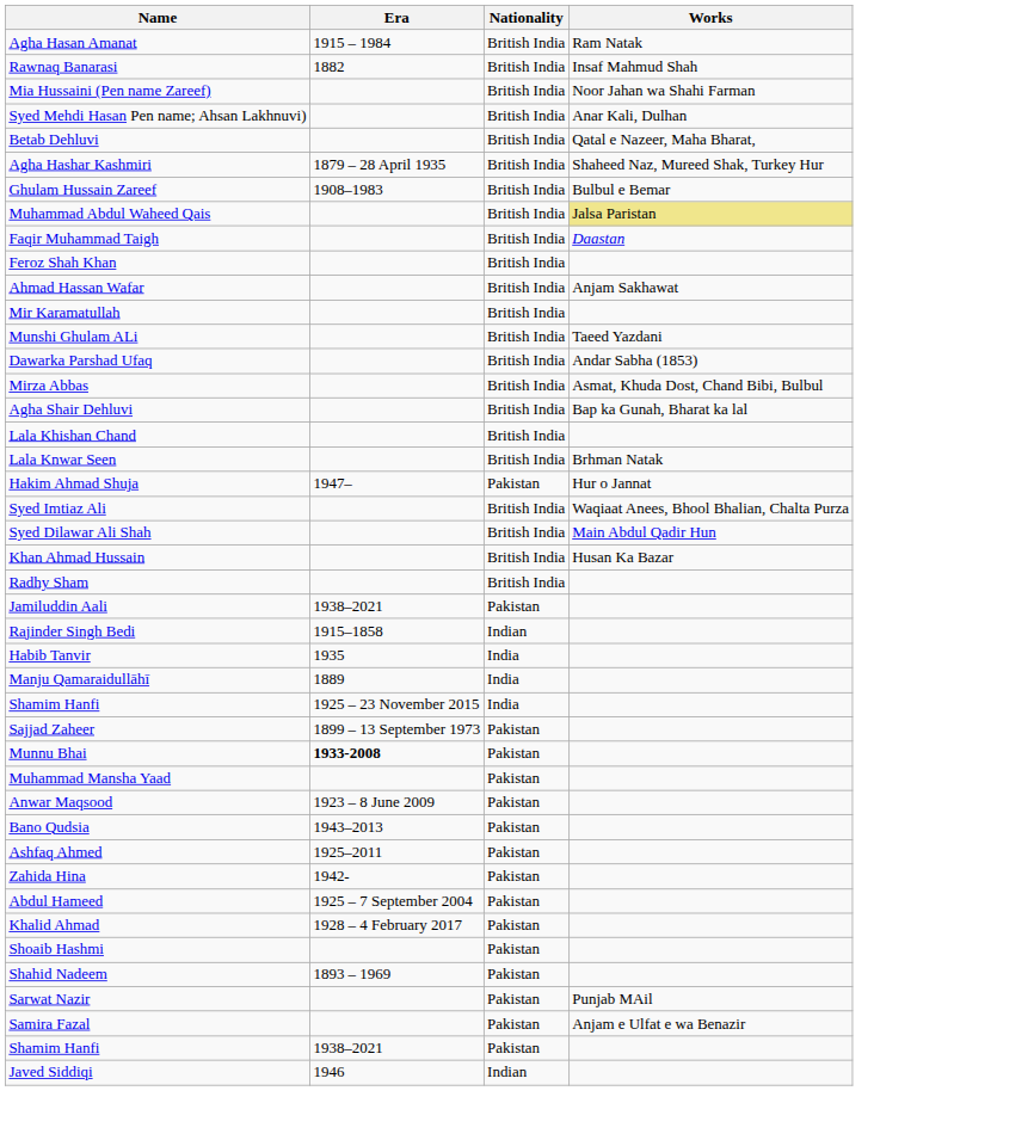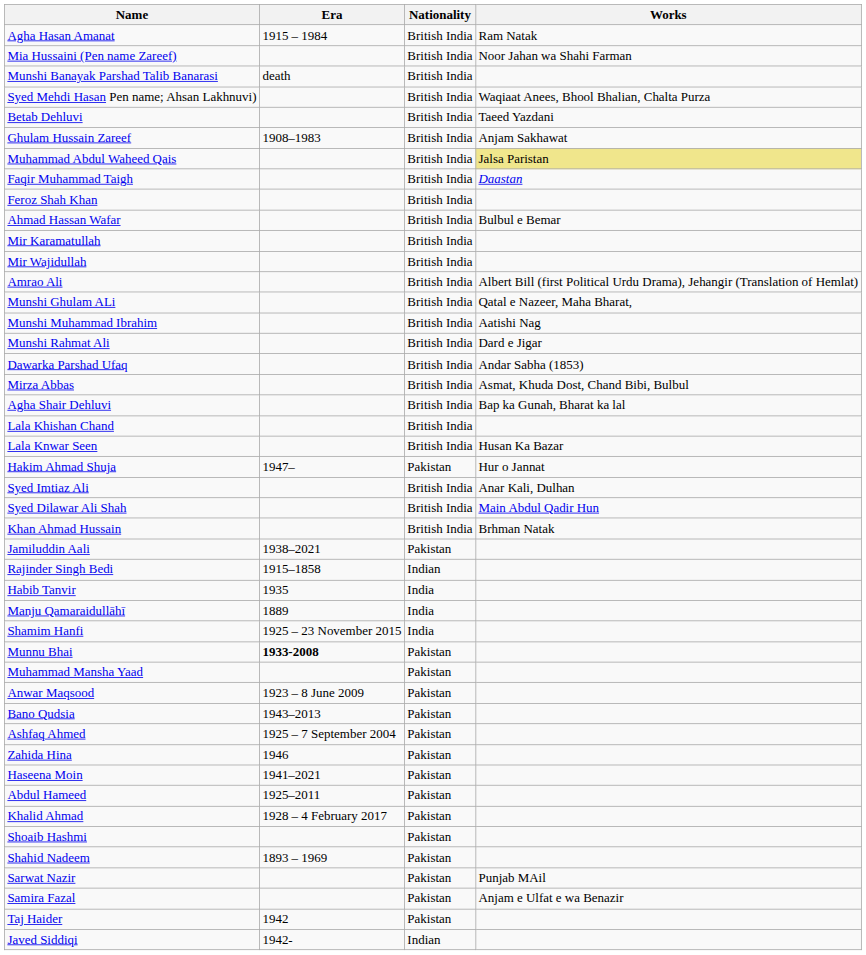- row: Rawnaq Banarasi | 1882 | British India | Insaf Mahmud Shah
+ row: Munshi Banayak Parshad Talib Banarasi | death | British India
Syed Mehdi Hasan Pen name; Ahsan Lakhnuvi) | Works: Anar Kali, Dulhan -> Waqiaat Anees, Bhool Bhalian, Chalta Purza
Betab Dehluvi | Works: Qatal e Nazeer, Maha Bharat, -> Taeed Yazdani
- row: Agha Hashar Kashmiri | 1879 – 28 April 1935 | British India | Shaheed Naz, Mureed Shak, Turkey Hur
Ghulam Hussain Zareef | Works: Bulbul e Bemar -> Anjam Sakhawat
Ahmad Hassan Wafar | Works: Anjam Sakhawat -> Bulbul e Bemar
+ row: Mir Wajidullah | British India
+ row: Amrao Ali | British India | Albert Bill (first Political Urdu Drama), Jehangir (Translation of Hemlat)
Munshi Ghulam ALi | Works: Taeed Yazdani -> Qatal e Nazeer, Maha Bharat,
+ row: Munshi Muhammad Ibrahim | British India | Aatishi Nag
+ row: Munshi Rahmat Ali | British India | Dard e Jigar
Lala Knwar Seen | Works: Brhman Natak -> Husan Ka Bazar
Syed Imtiaz Ali | Works: Waqiaat Anees, Bhool Bhalian, Chalta Purza -> Anar Kali, Dulhan
Khan Ahmad Hussain | Works: Husan Ka Bazar -> Brhman Natak
- row: Radhy Sham | British India
- row: Sajjad Zaheer | 1899 – 13 September 1973 | Pakistan
Ashfaq Ahmed | Era: 1925–2011 -> 1925 – 7 September 2004
Zahida Hina | Era: 1942- -> 1946
+ row: Haseena Moin | 1941–2021 | Pakistan
Abdul Hameed | Era: 1925 – 7 September 2004 -> 1925–2011
+ row: Taj Haider | 1942 | Pakistan
- row: Shamim Hanfi | 1938–2021 | Pakistan
Javed Siddiqi | Era: 1946 -> 1942-
